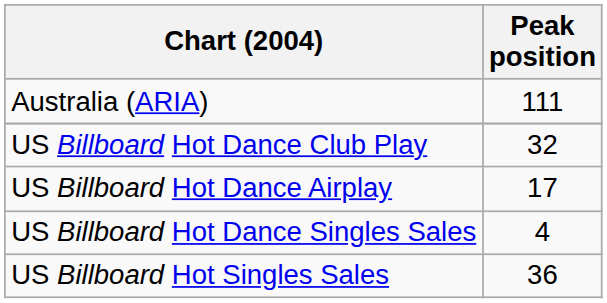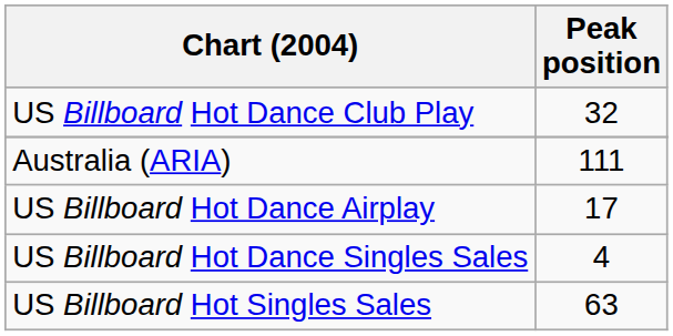rows swapped: Australia (ARIA) <-> US Billboard Hot Dance Club Play
US Billboard Hot Singles Sales | Peak position: 36 -> 63
